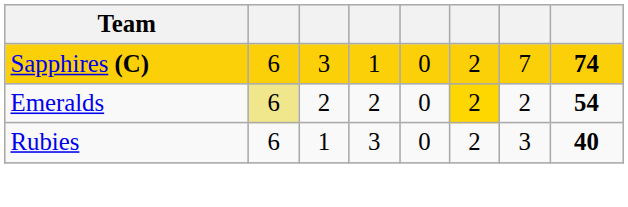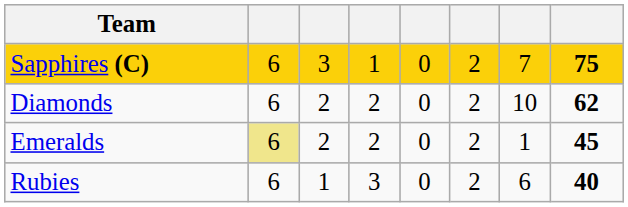Sapphires (C) | column 8: 74 -> 75
+ row: Diamonds | 6 | 2 | 2 | 0 | 2 | 10 | 62
Emeralds | column 6: gold background -> no background
Emeralds | column 7: 2 -> 1
Emeralds | column 8: 54 -> 45
Rubies | column 7: 3 -> 6
